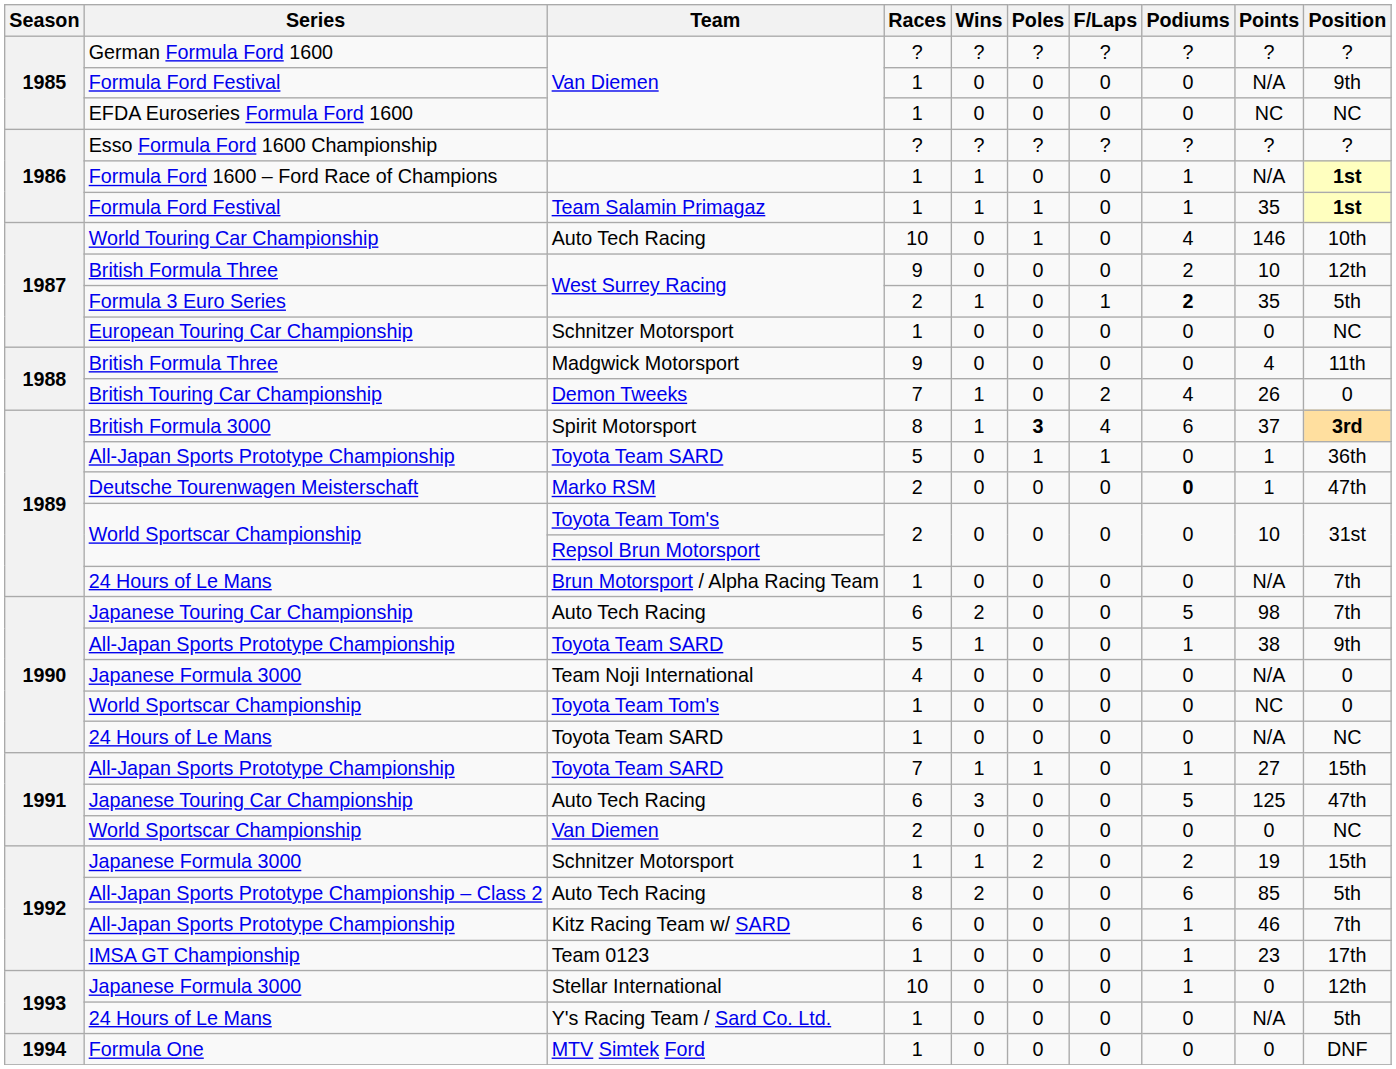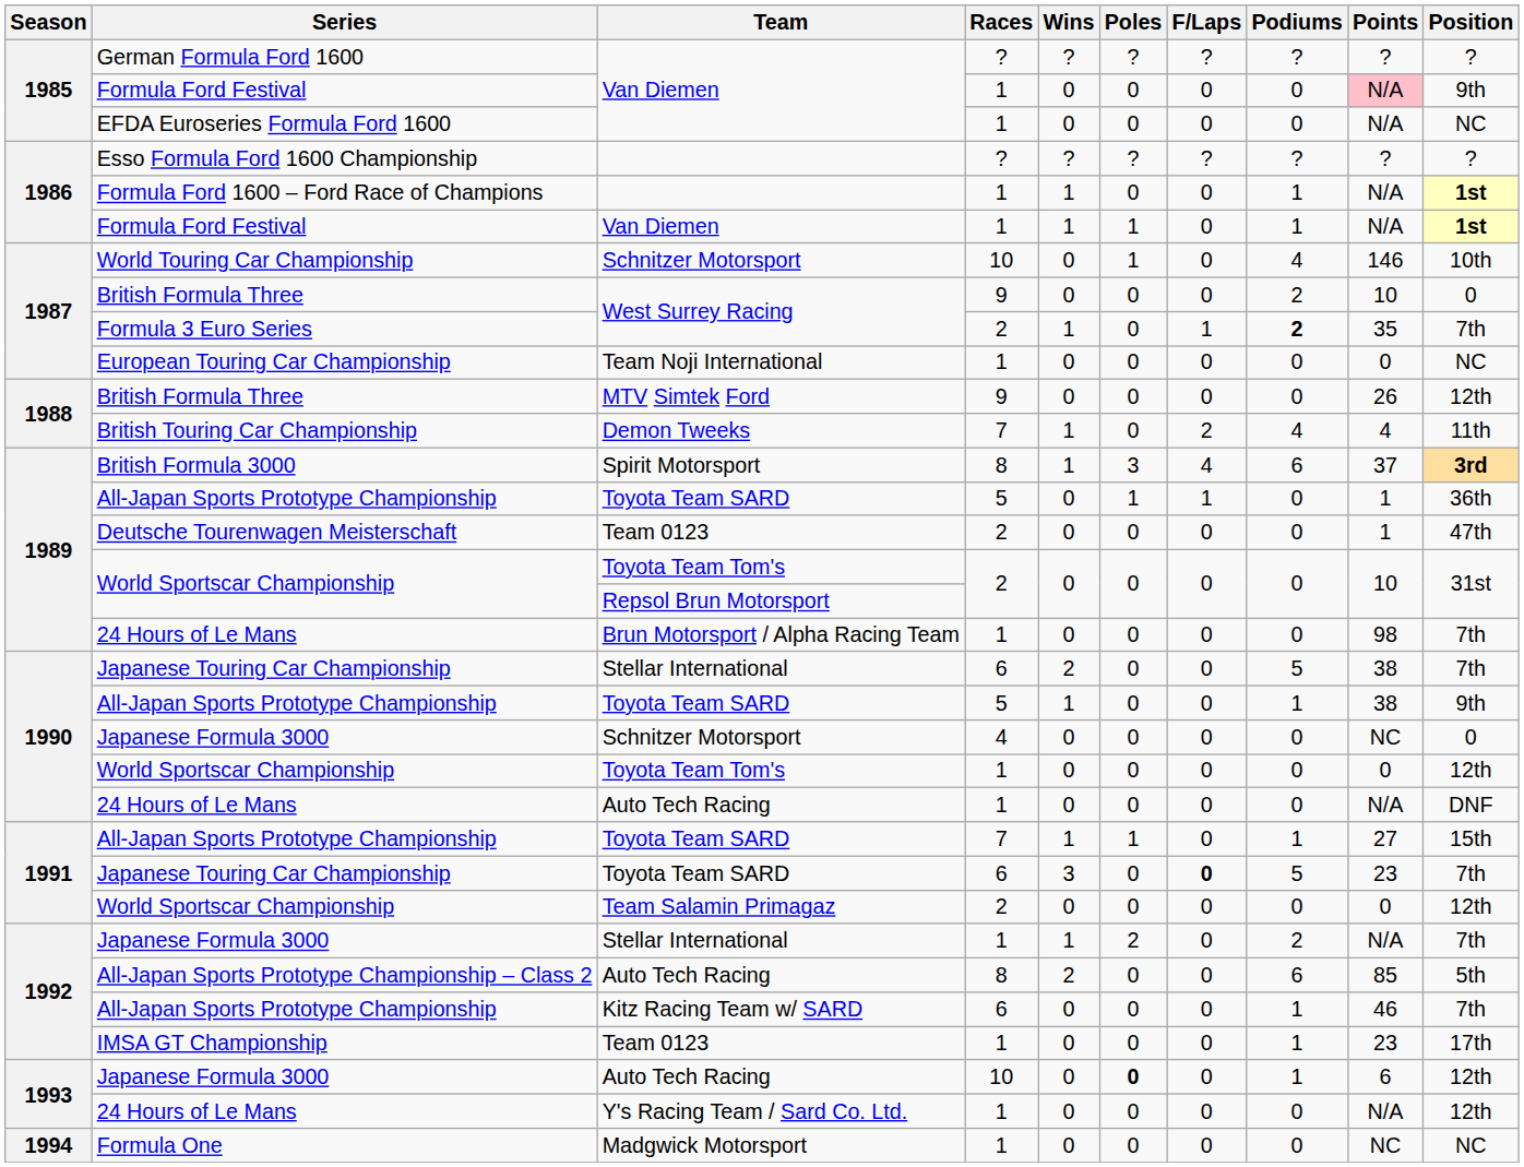1985 / Formula Ford Festival | Points: no background -> pink background
EFDA Euroseries Formula Ford 1600 | Points: NC -> N/A
1986 / Formula Ford Festival | Team: Team Salamin Primagaz -> Van Diemen
1986 / Formula Ford Festival | Points: 35 -> N/A
World Touring Car Championship | Team: Auto Tech Racing -> Schnitzer Motorsport
1987 / British Formula Three | Position: 12th -> 0
Formula 3 Euro Series | Position: 5th -> 7th
European Touring Car Championship | Team: Schnitzer Motorsport -> Team Noji International
1988 / British Formula Three | Team: Madgwick Motorsport -> MTV Simtek Ford
1988 / British Formula Three | Points: 4 -> 26
1988 / British Formula Three | Position: 11th -> 12th
British Touring Car Championship | Points: 26 -> 4
British Touring Car Championship | Position: 0 -> 11th
British Formula 3000 | Poles: bold -> normal
Deutsche Tourenwagen Meisterschaft | Team: Marko RSM -> Team 0123
Deutsche Tourenwagen Meisterschaft | Podiums: bold -> normal
1989 / 24 Hours of Le Mans | Points: N/A -> 98
1990 / Japanese Touring Car Championship | Team: Auto Tech Racing -> Stellar International
1990 / Japanese Touring Car Championship | Points: 98 -> 38
1990 / Japanese Formula 3000 | Team: Team Noji International -> Schnitzer Motorsport
1990 / Japanese Formula 3000 | Points: N/A -> NC
1990 / World Sportscar Championship | Points: NC -> 0
1990 / World Sportscar Championship | Position: 0 -> 12th
1990 / 24 Hours of Le Mans | Team: Toyota Team SARD -> Auto Tech Racing
1990 / 24 Hours of Le Mans | Position: NC -> DNF
1991 / Japanese Touring Car Championship | Team: Auto Tech Racing -> Toyota Team SARD
1991 / Japanese Touring Car Championship | F/Laps: normal -> bold
1991 / Japanese Touring Car Championship | Points: 125 -> 23
1991 / Japanese Touring Car Championship | Position: 47th -> 7th
1991 / World Sportscar Championship | Team: Van Diemen -> Team Salamin Primagaz
1991 / World Sportscar Championship | Position: NC -> 12th
1992 / Japanese Formula 3000 | Team: Schnitzer Motorsport -> Stellar International
1992 / Japanese Formula 3000 | Points: 19 -> N/A
1992 / Japanese Formula 3000 | Position: 15th -> 7th
1993 / Japanese Formula 3000 | Team: Stellar International -> Auto Tech Racing
1993 / Japanese Formula 3000 | Poles: normal -> bold
1993 / Japanese Formula 3000 | Points: 0 -> 6
1993 / 24 Hours of Le Mans | Position: 5th -> 12th
Formula One | Team: MTV Simtek Ford -> Madgwick Motorsport
Formula One | Points: 0 -> NC
Formula One | Position: DNF -> NC
